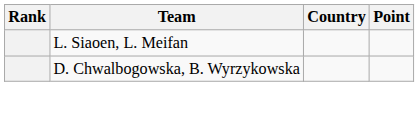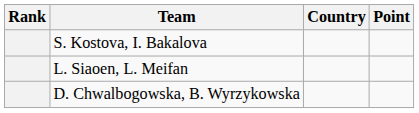+ row: S. Kostova, I. Bakalova
